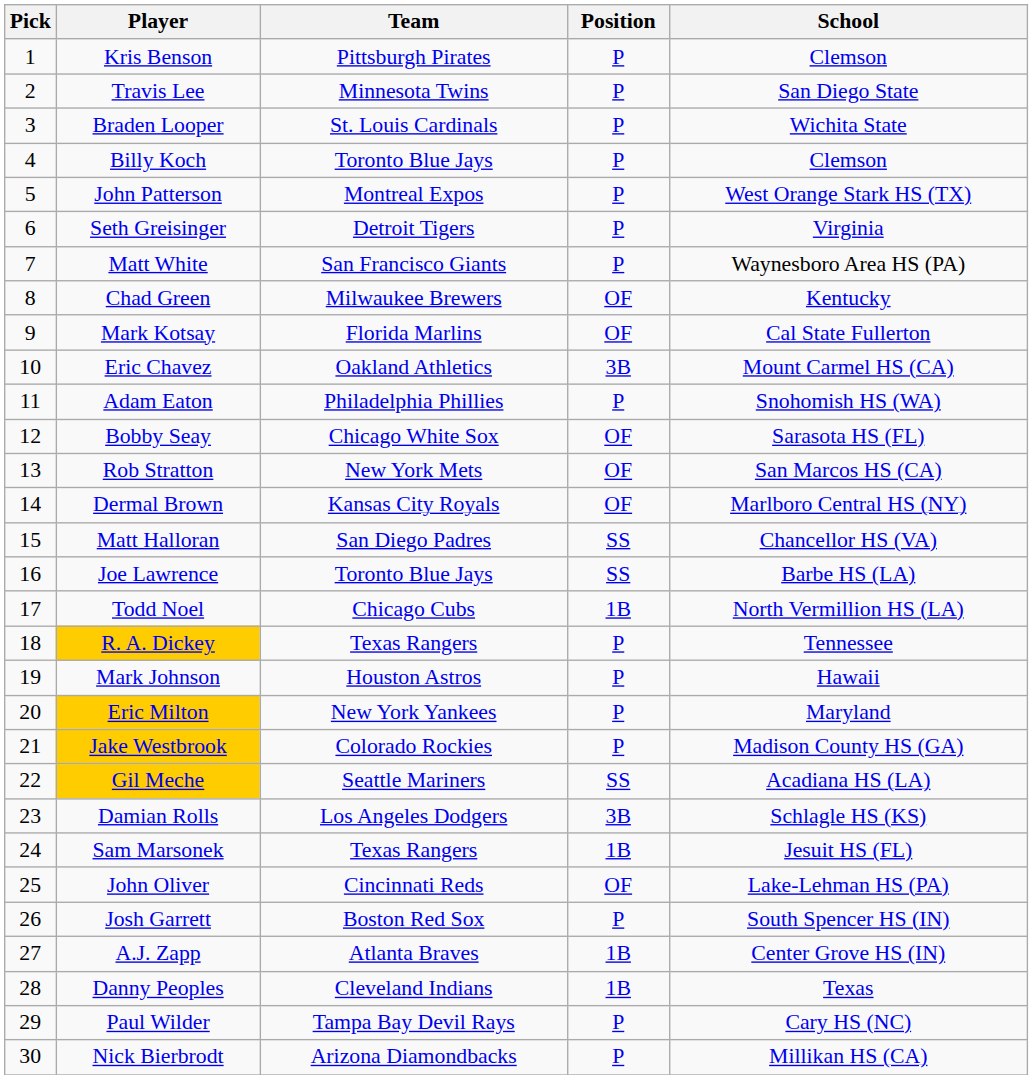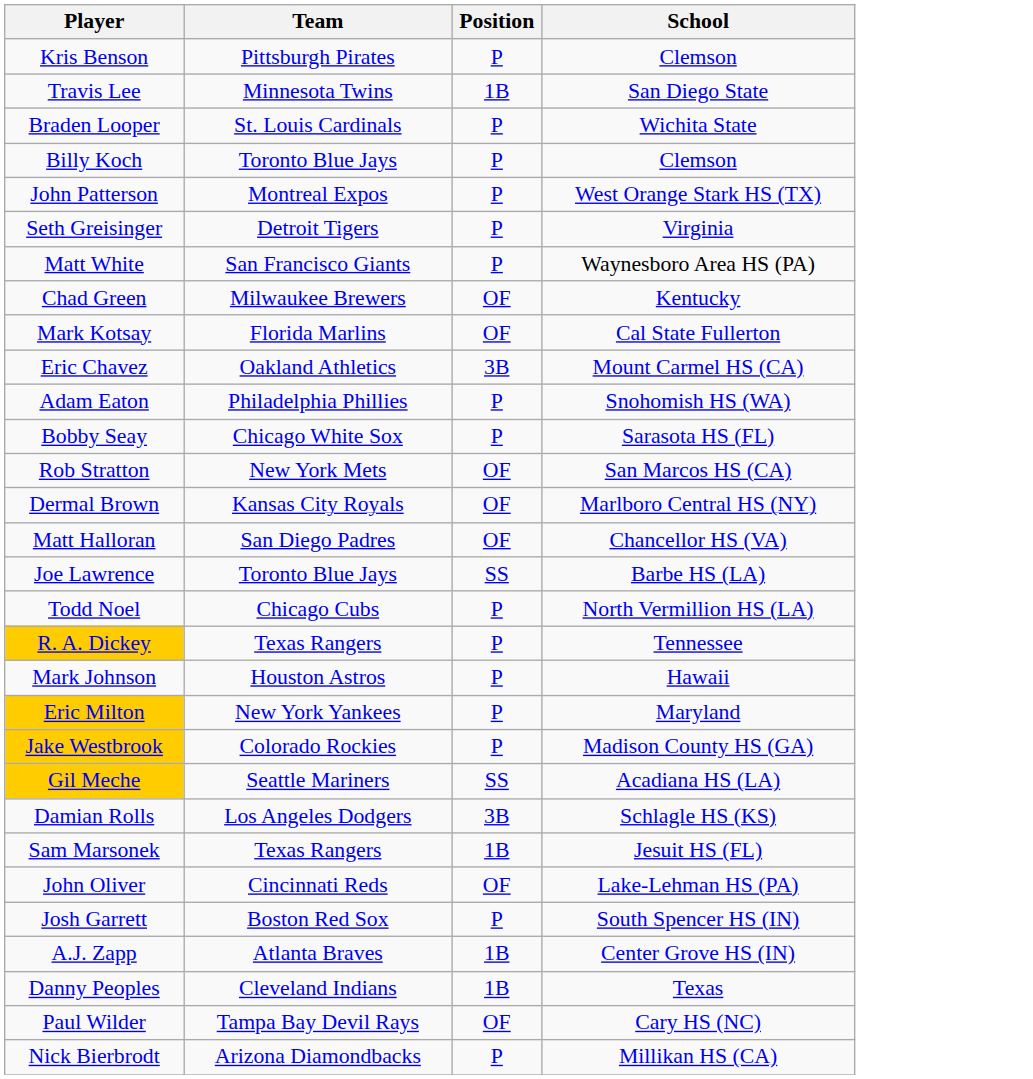- column: Pick | 1 | 2 | 3 | 4 | 5 | 6 | 7 | 8 | 9 | 10 | 11 | 12 | 13 | 14 | 15 | 16 | 17 | 18 | 19 | 20 | 21 | 22 | 23 | 24 | 25 | 26 | 27 | 28 | 29 | 30
Travis Lee | Position: P -> 1B
Bobby Seay | Position: OF -> P
Matt Halloran | Position: SS -> OF
Todd Noel | Position: 1B -> P
Paul Wilder | Position: P -> OF
